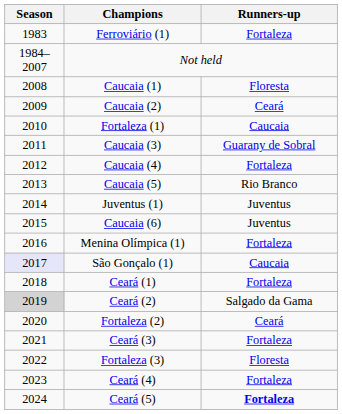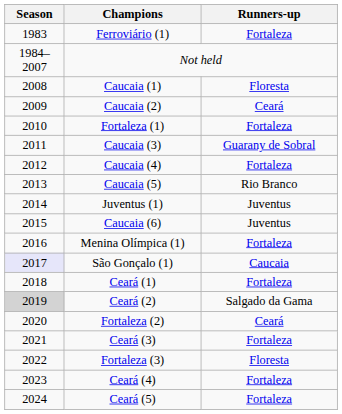Fortaleza (1) | Runners-up: Caucaia -> Fortaleza
Ceará (5) | Runners-up: bold -> normal
